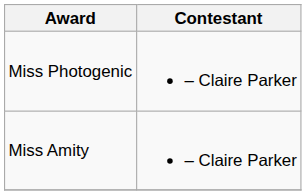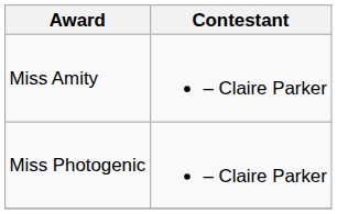rows swapped: Miss Amity <-> Miss Photogenic
